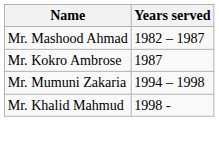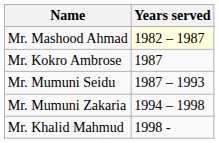Mr. Mashood Ahmad | Years served: no background -> lightyellow background
+ row: Mr. Mumuni Seidu | 1987 – 1993
